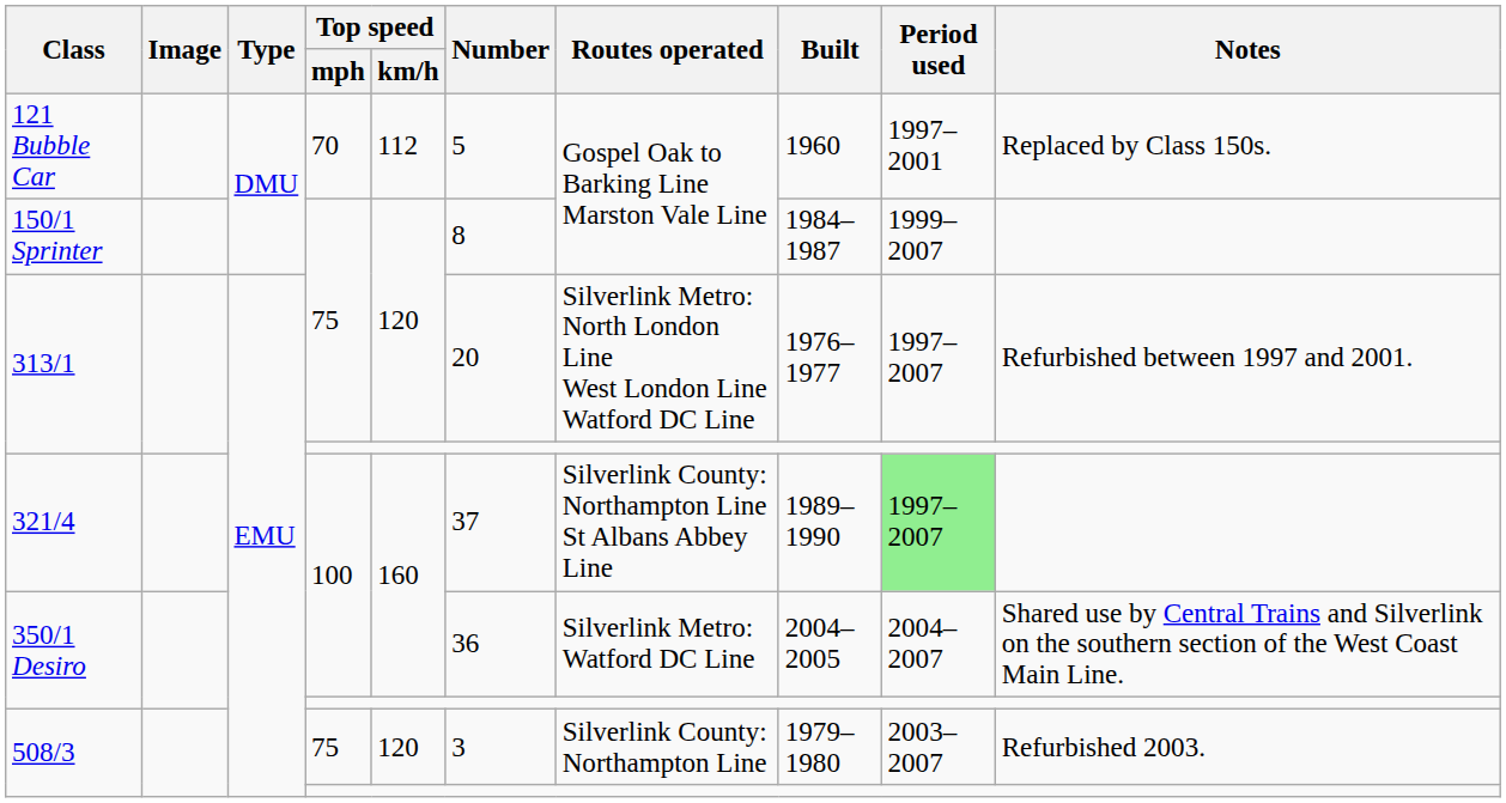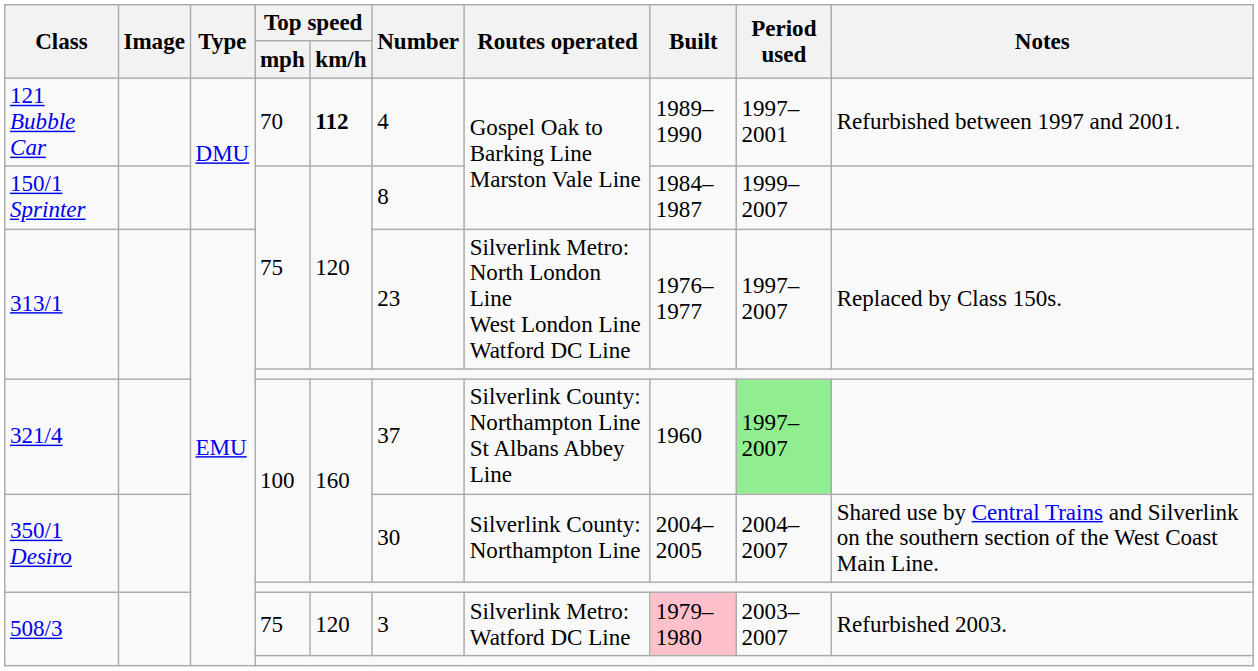121 Bubble Car | Top speed / km/h: normal -> bold
121 Bubble Car | Number: 5 -> 4
121 Bubble Car | Built: 1960 -> 1989–1990
121 Bubble Car | Notes: Replaced by Class 150s. -> Refurbished between 1997 and 2001.
313/1 / 75 | Number: 20 -> 23
313/1 / 75 | Notes: Refurbished between 1997 and 2001. -> Replaced by Class 150s.
321/4 | Built: 1989–1990 -> 1960
350/1 Desiro / 100 | Number: 36 -> 30
350/1 Desiro / 100 | Routes operated: Silverlink Metro: Watford DC Line -> Silverlink County: Northampton Line
508/3 / 75 | Routes operated: Silverlink County: Northampton Line -> Silverlink Metro: Watford DC Line
508/3 / 75 | Built: no background -> pink background
